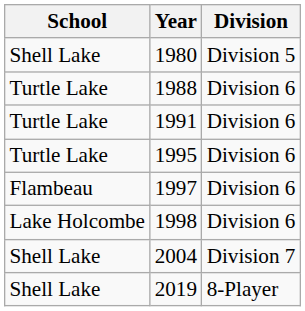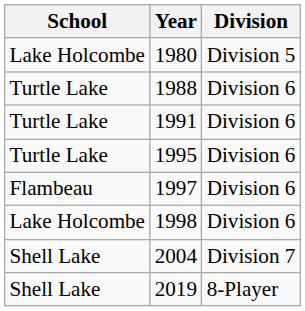1980 | School: Shell Lake -> Lake Holcombe
